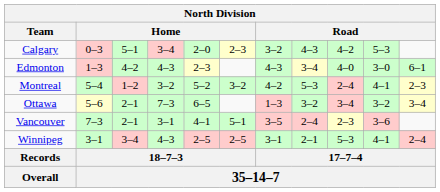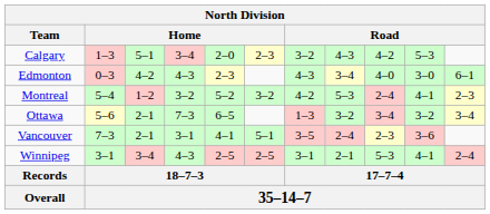Calgary | column 2: 0–3 -> 1–3
Edmonton | column 2: 1–3 -> 0–3
